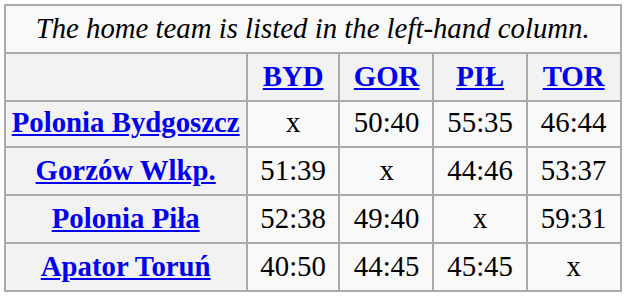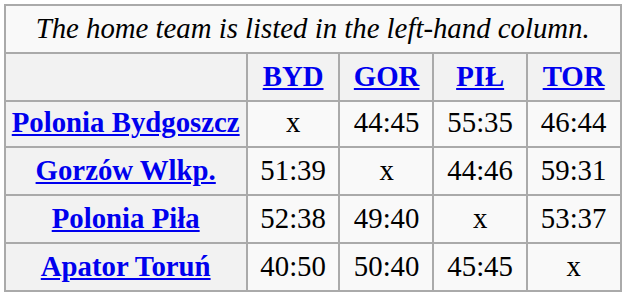Polonia Bydgoszcz | column 3: 50:40 -> 44:45
Gorzów Wlkp. | column 5: 53:37 -> 59:31
Polonia Piła | column 5: 59:31 -> 53:37
Apator Toruń | column 3: 44:45 -> 50:40
